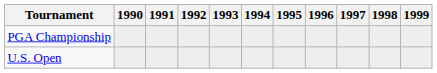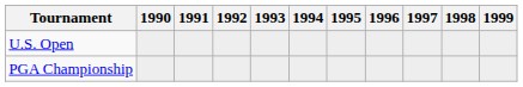rows swapped: U.S. Open <-> PGA Championship
